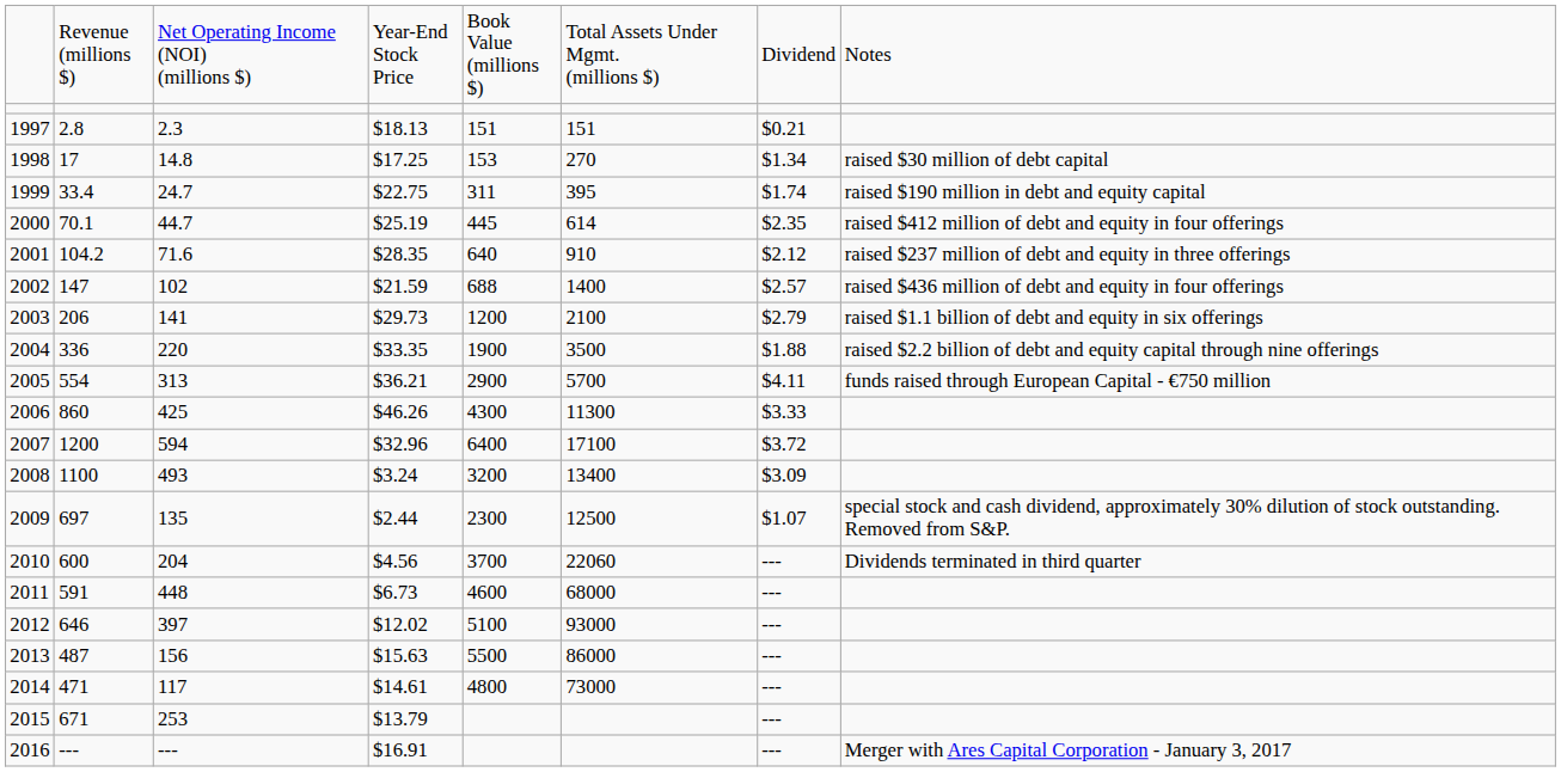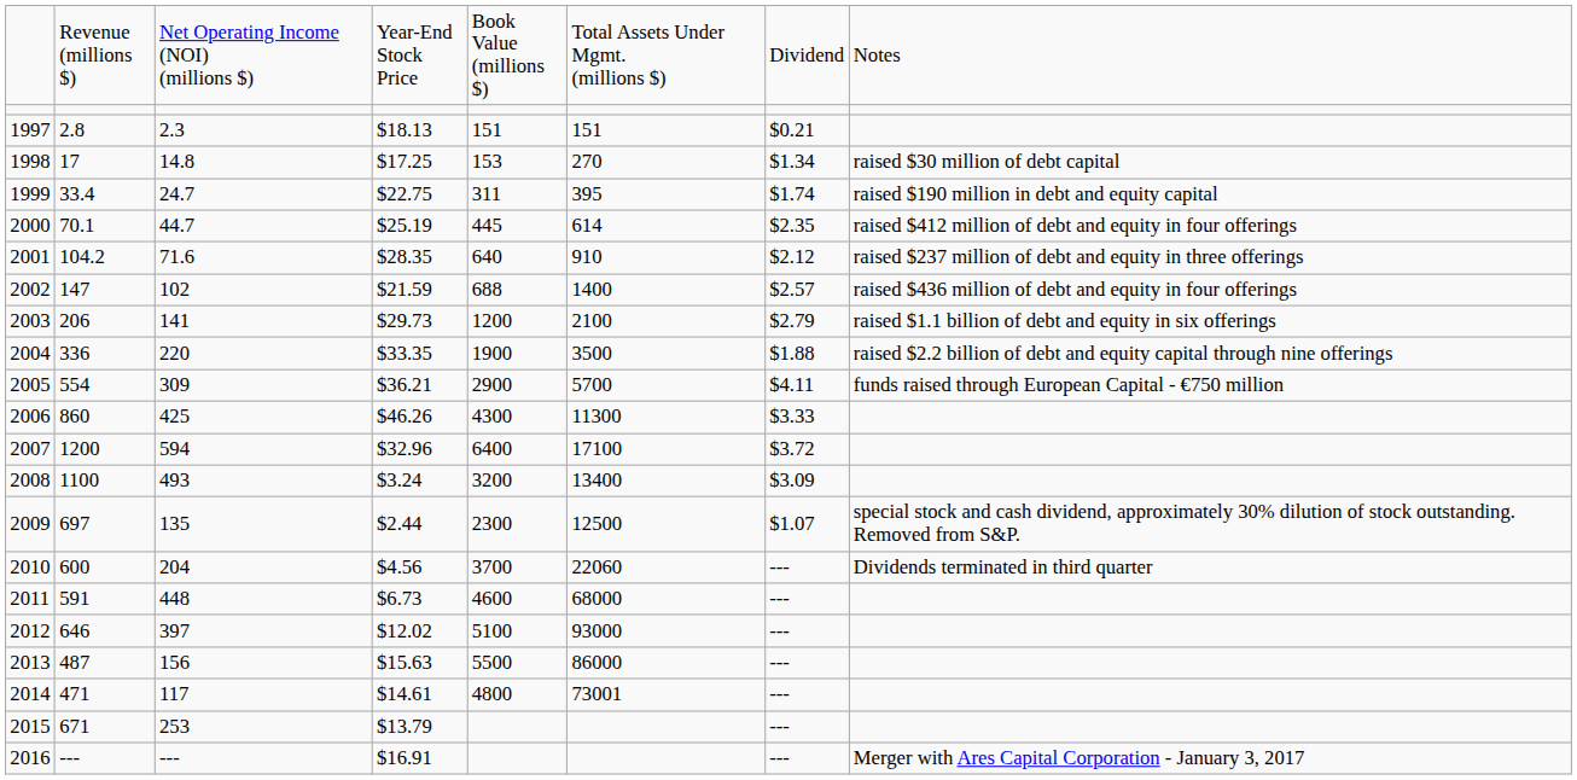2005 | column 3: 313 -> 309
2014 | column 6: 73000 -> 73001
